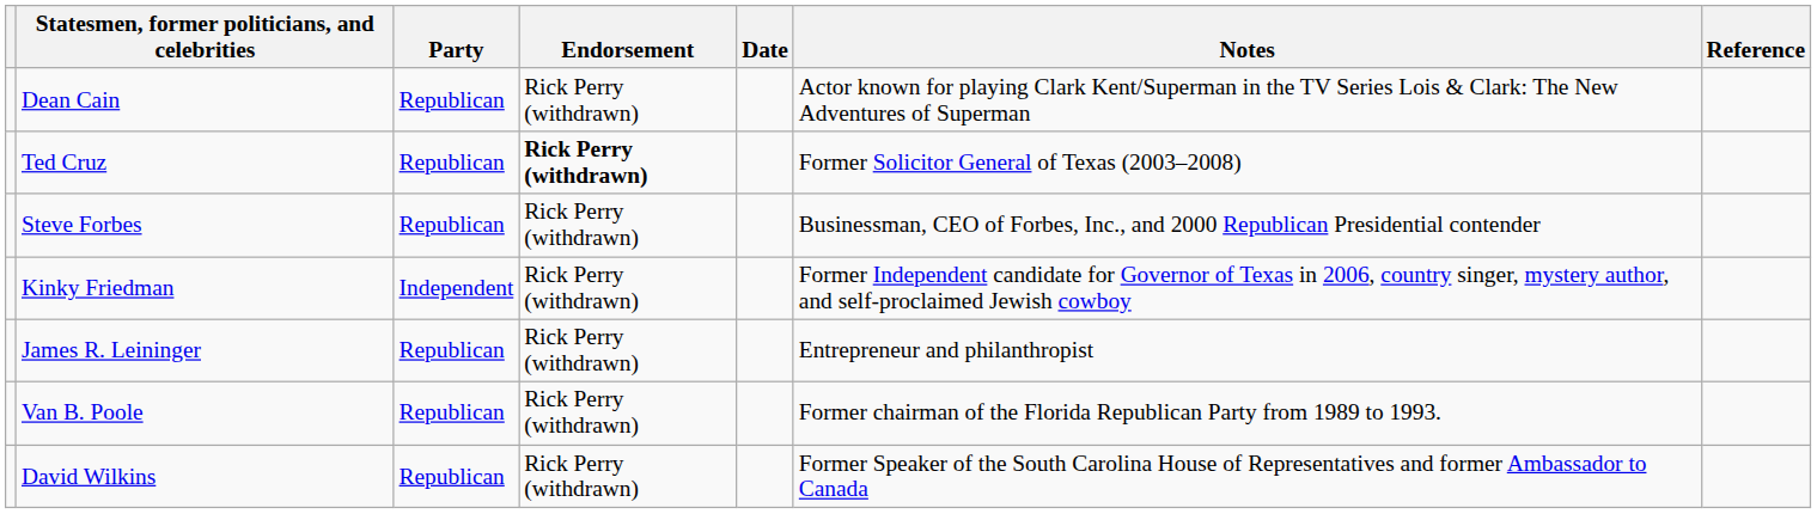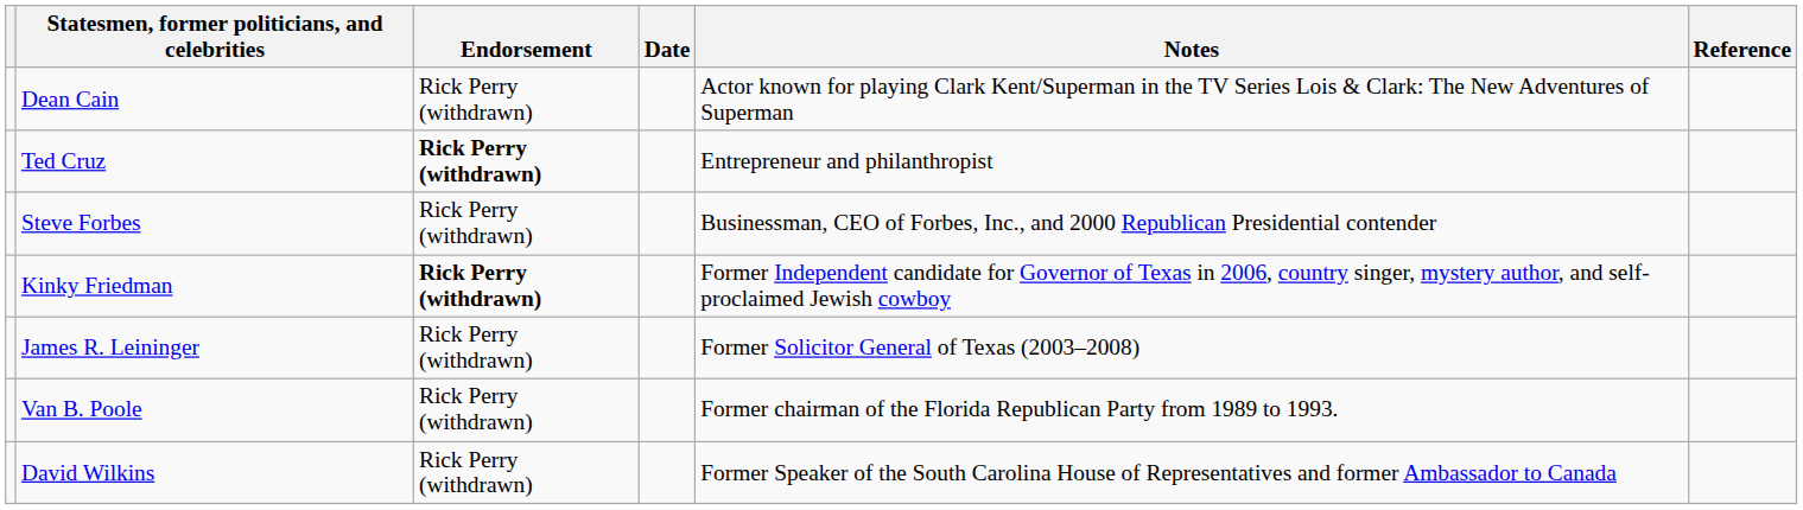- column: Party | Republican | Republican | Republican | Independent | Republican | Republican | Republican
Ted Cruz | Notes: Former Solicitor General of Texas (2003–2008) -> Entrepreneur and philanthropist
Kinky Friedman | Endorsement: normal -> bold
James R. Leininger | Notes: Entrepreneur and philanthropist -> Former Solicitor General of Texas (2003–2008)
